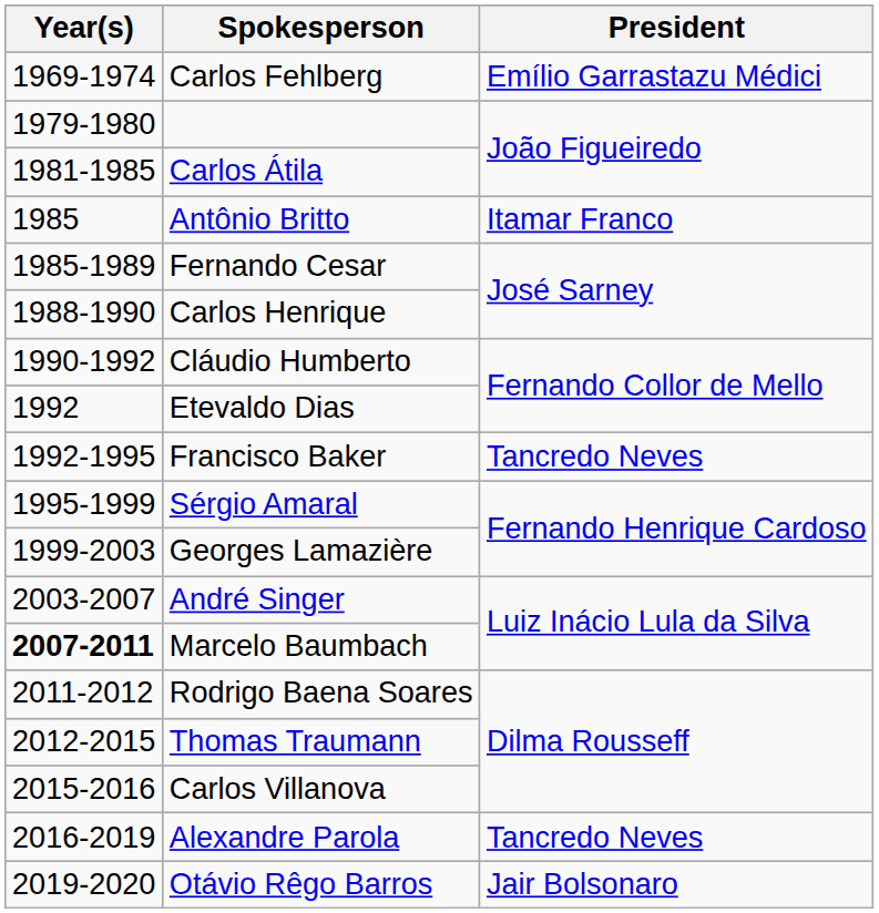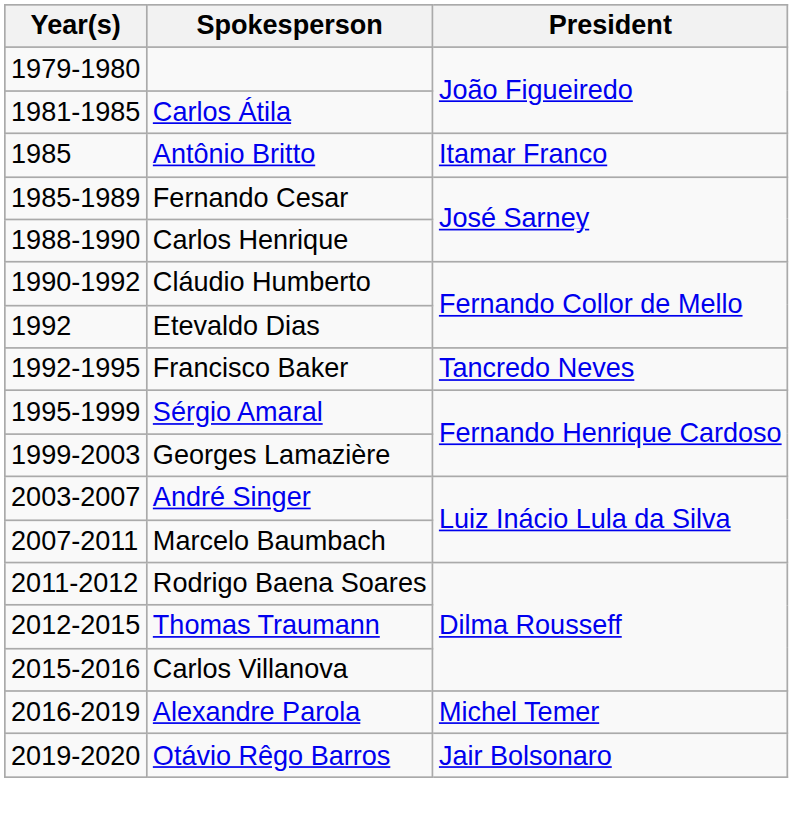- row: 1969-1974 | Carlos Fehlberg | Emílio Garrastazu Médici
Marcelo Baumbach | Year(s): bold -> normal
Alexandre Parola | President: Tancredo Neves -> Michel Temer
